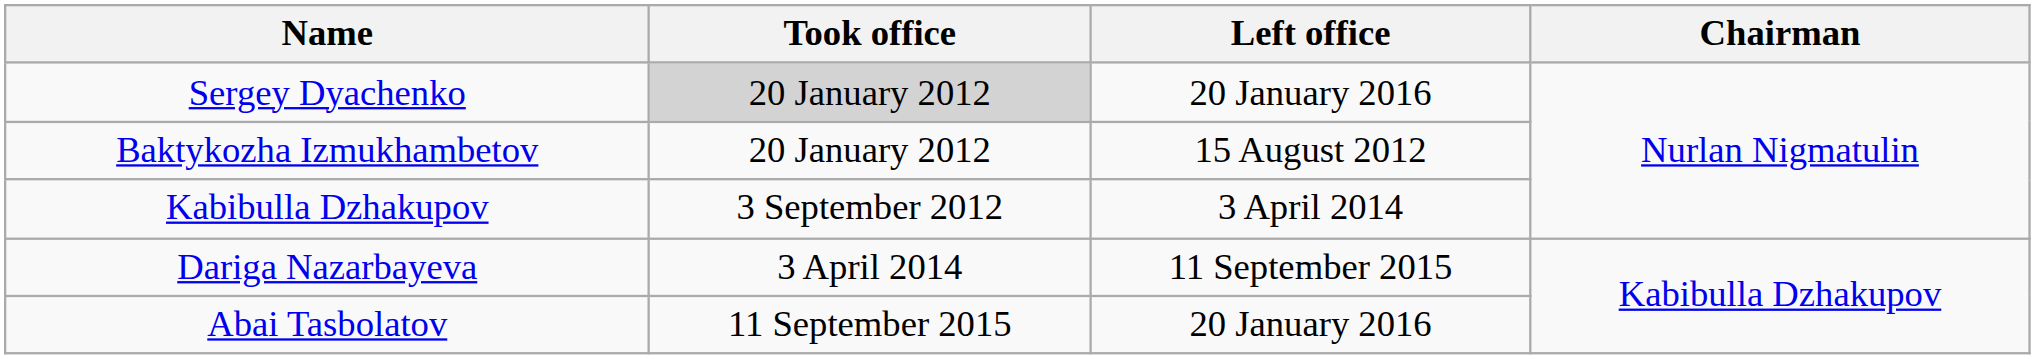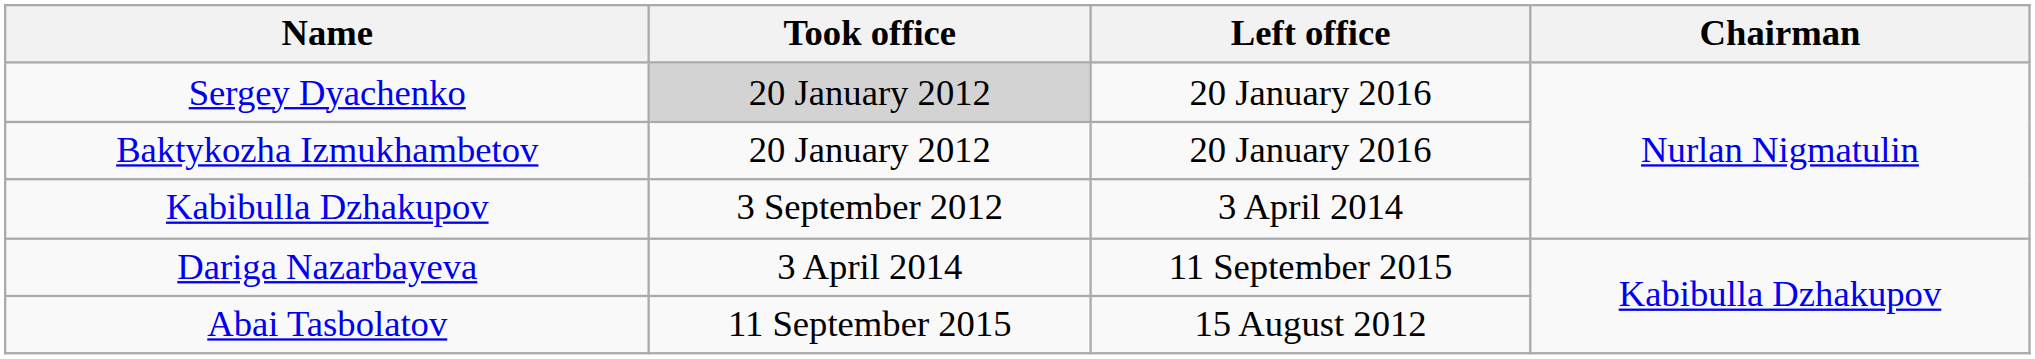Baktykozha Izmukhambetov | Left office: 15 August 2012 -> 20 January 2016
Abai Tasbolatov | Left office: 20 January 2016 -> 15 August 2012
